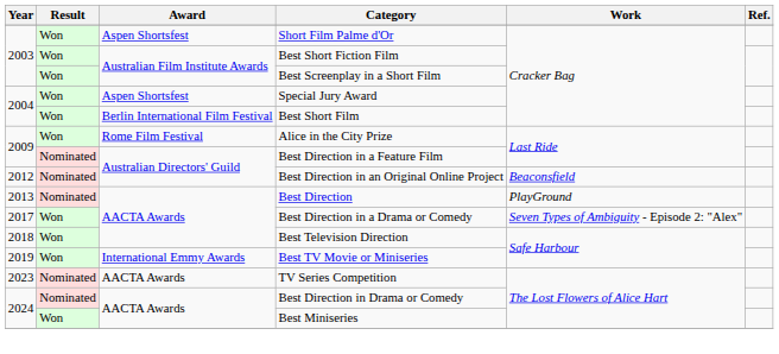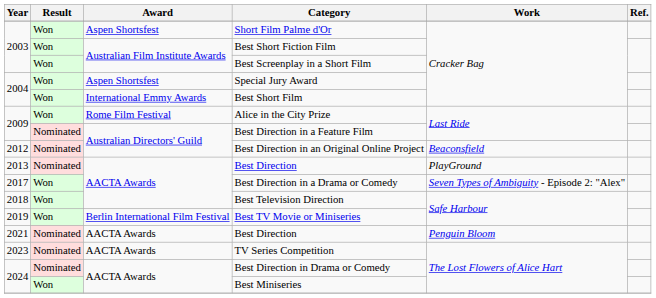Best Short Film | Award: Berlin International Film Festival -> International Emmy Awards
Best TV Movie or Miniseries | Award: International Emmy Awards -> Berlin International Film Festival
+ row: 2021 | Nominated | AACTA Awards | Best Direction | Penguin Bloom
